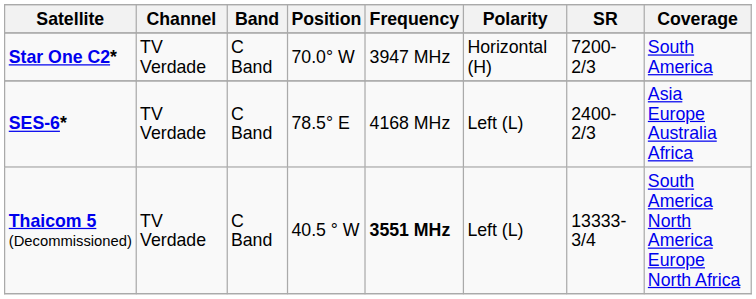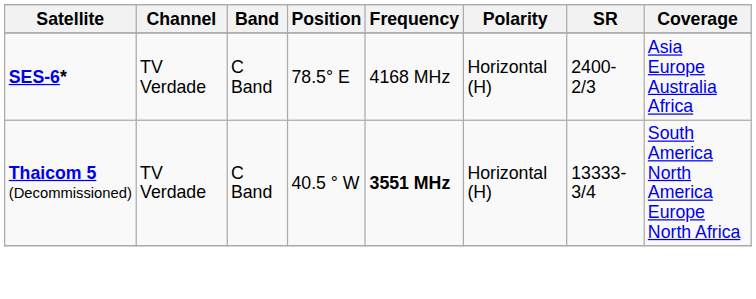- row: Star One C2* | TV Verdade | C Band | 70.0° W | 3947 MHz | Horizontal (H) | 7200-2/3 | South America
SES-6* | Polarity: Left (L) -> Horizontal (H)
Thaicom 5 (Decommissioned) | Polarity: Left (L) -> Horizontal (H)
